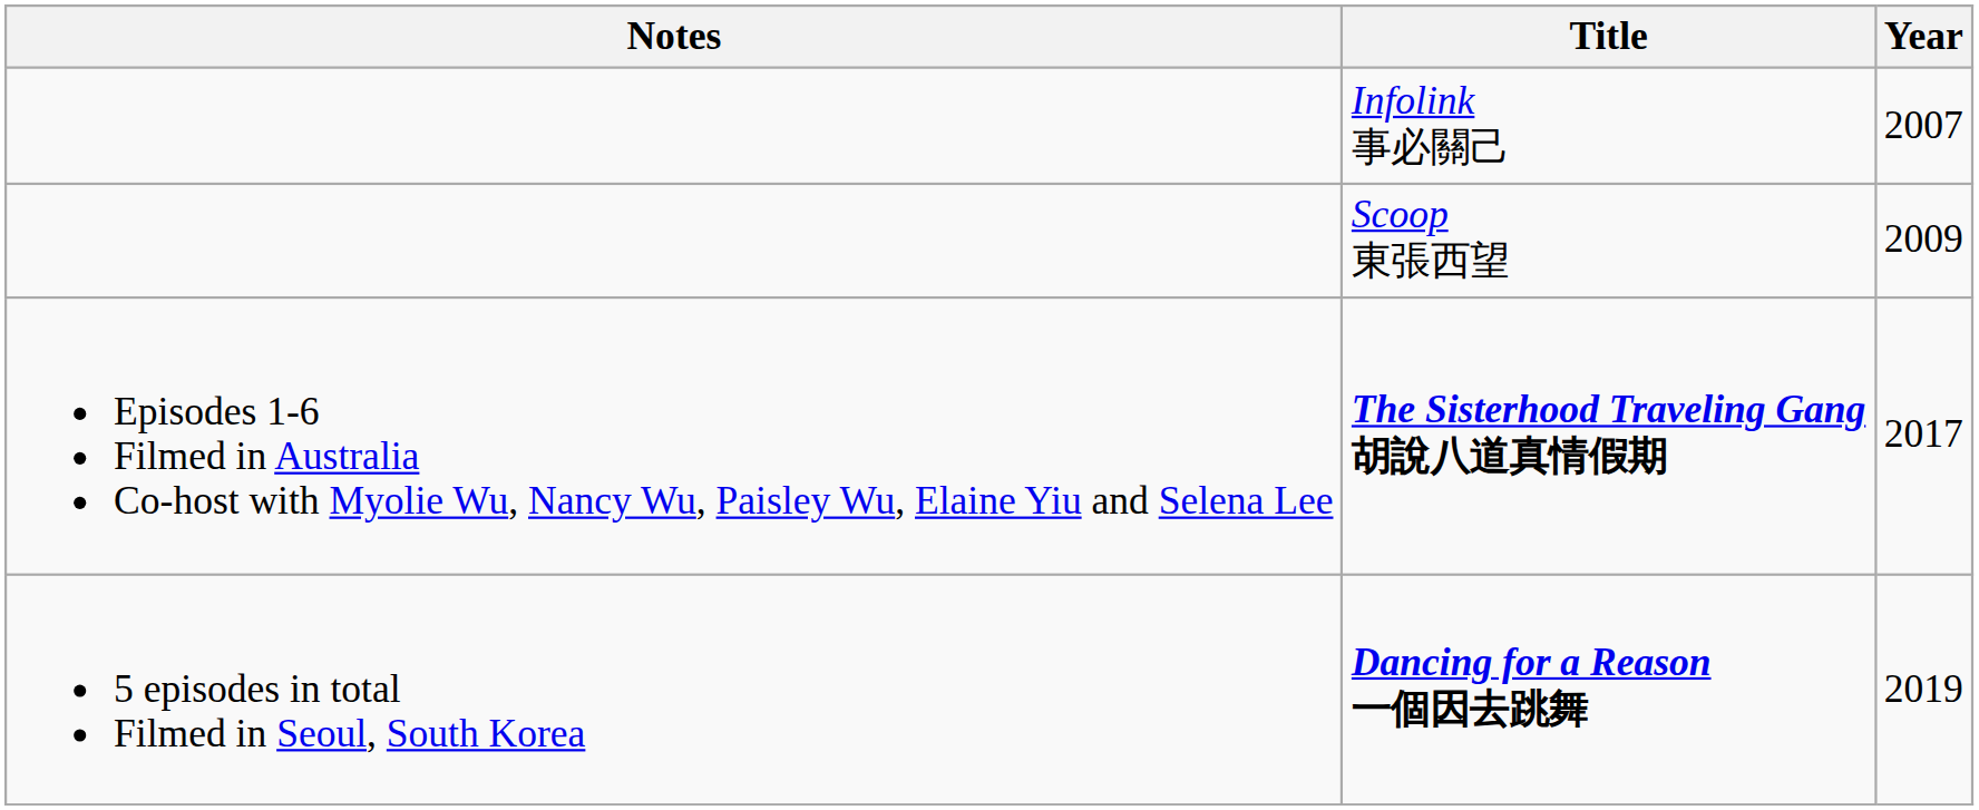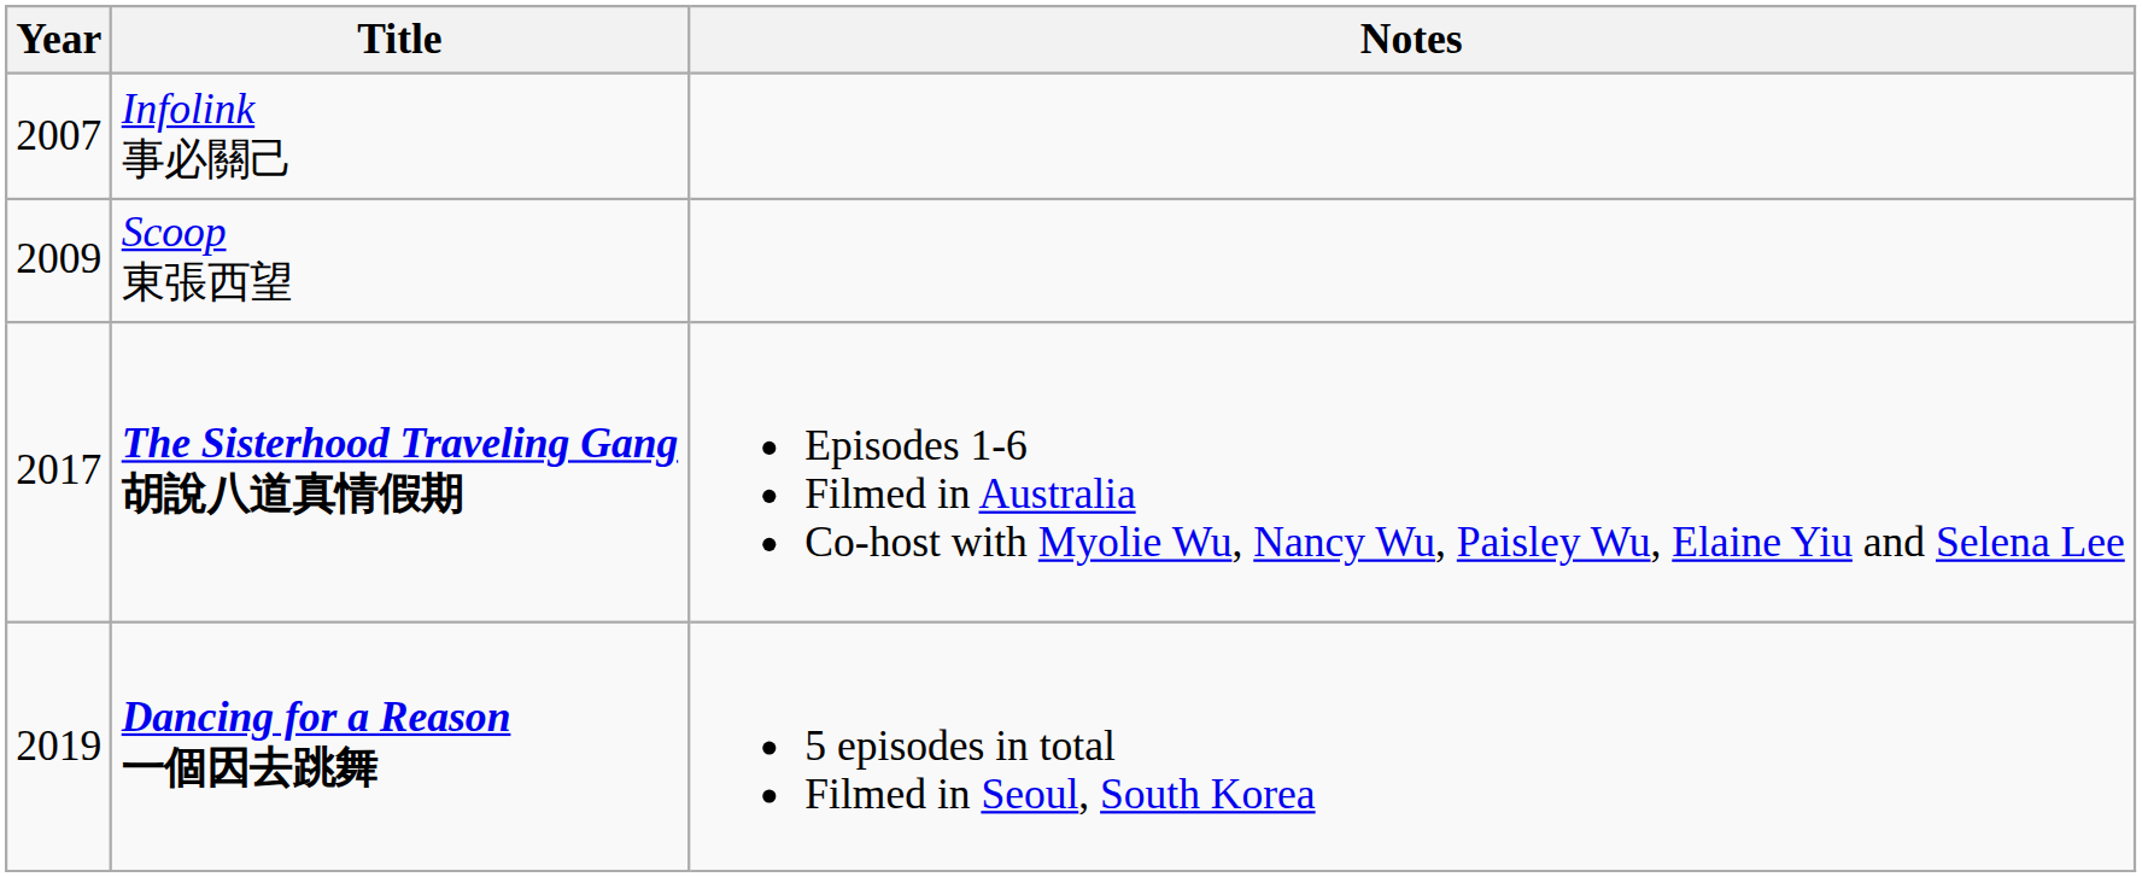columns swapped: Year <-> Notes
